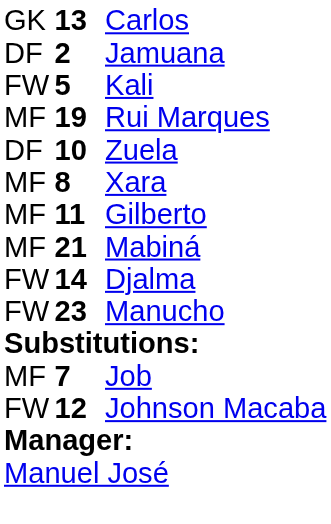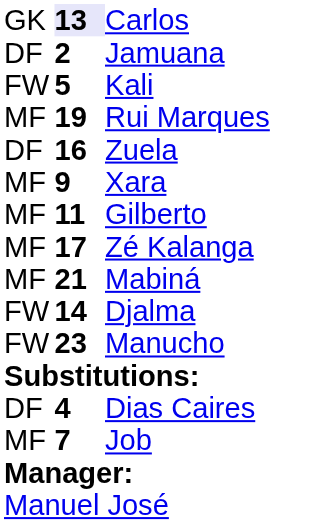Carlos | column 2: no background -> lavender background
Zuela | column 2: 10 -> 16
Xara | column 2: 8 -> 9
+ row: MF | 17 | Zé Kalanga
+ row: DF | 4 | Dias Caires
- row: FW | 12 | Johnson Macaba
